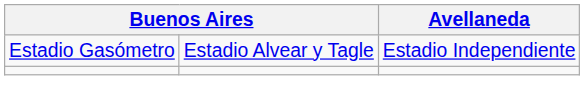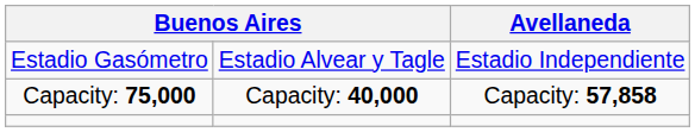+ row: Capacity: 75,000 | Capacity: 40,000 | Capacity: 57,858
